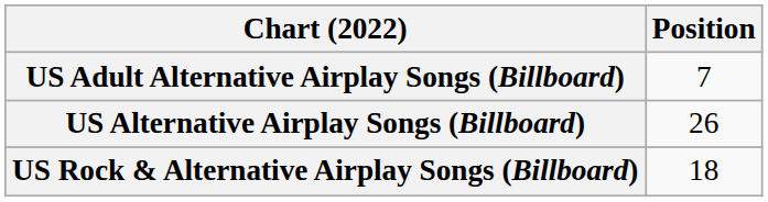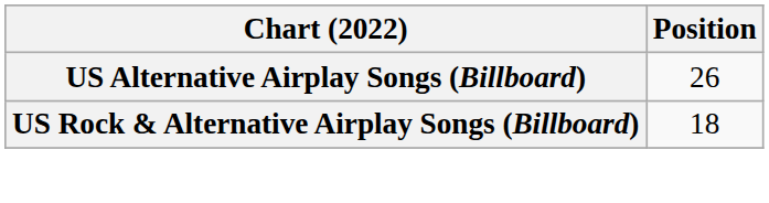- row: US Adult Alternative Airplay Songs (Billboard) | 7
